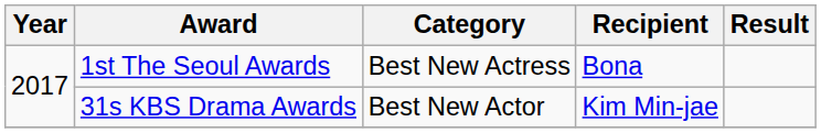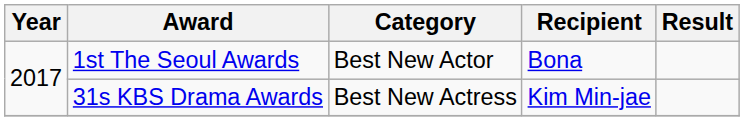1st The Seoul Awards | Category: Best New Actress -> Best New Actor
31s KBS Drama Awards | Category: Best New Actor -> Best New Actress
